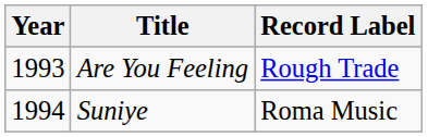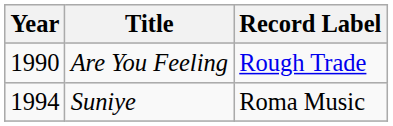Are You Feeling | Year: 1993 -> 1990
